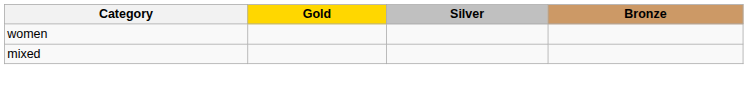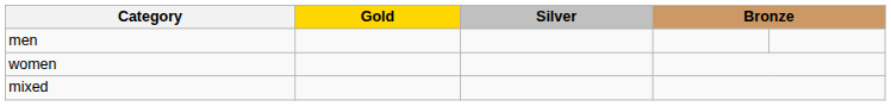+ row: men
